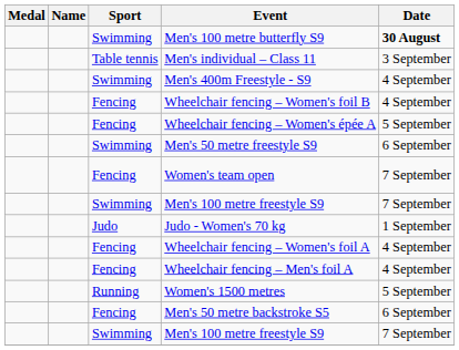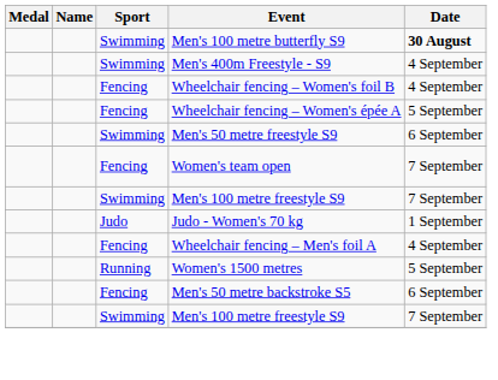- row: Table tennis | Men's individual – Class 11 | 3 September
- row: Fencing | Wheelchair fencing – Women's foil A | 4 September
